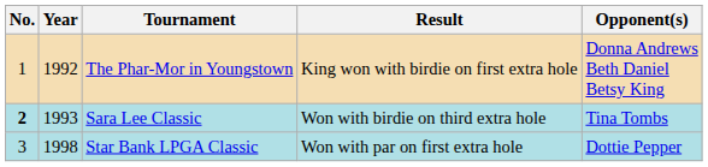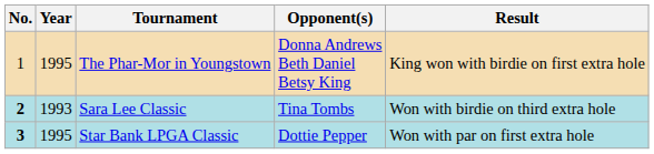columns swapped: Opponent(s) <-> Result
The Phar-Mor in Youngstown | Year: 1992 -> 1995
Star Bank LPGA Classic | No.: normal -> bold
Star Bank LPGA Classic | Year: 1998 -> 1995
